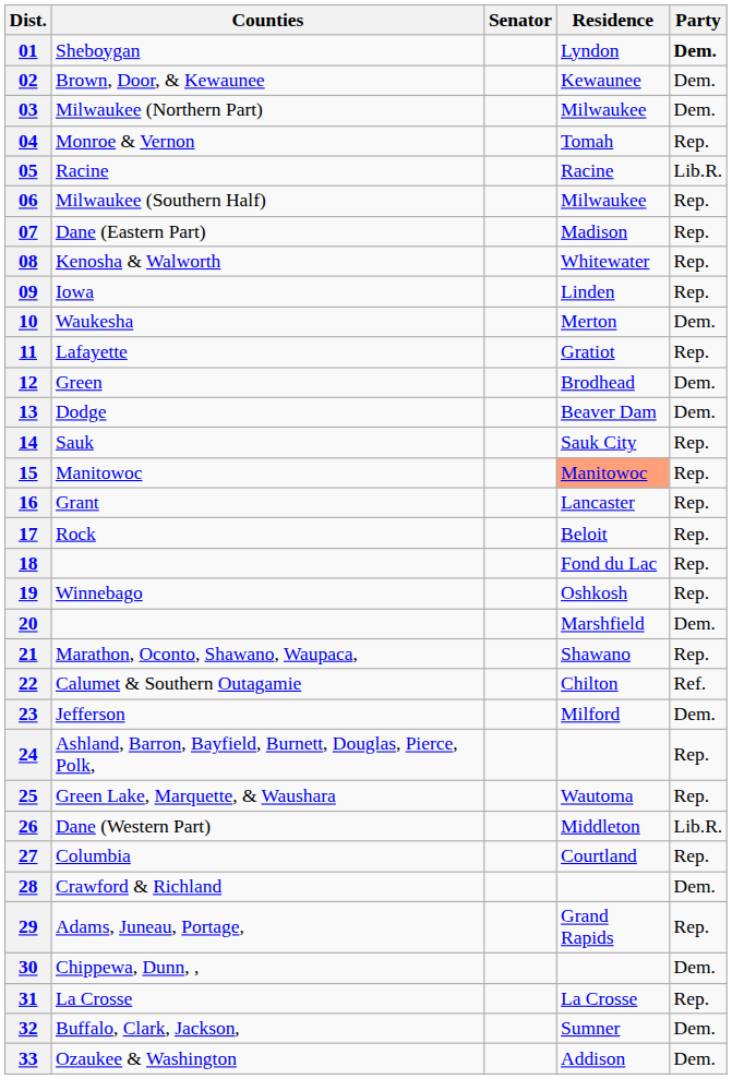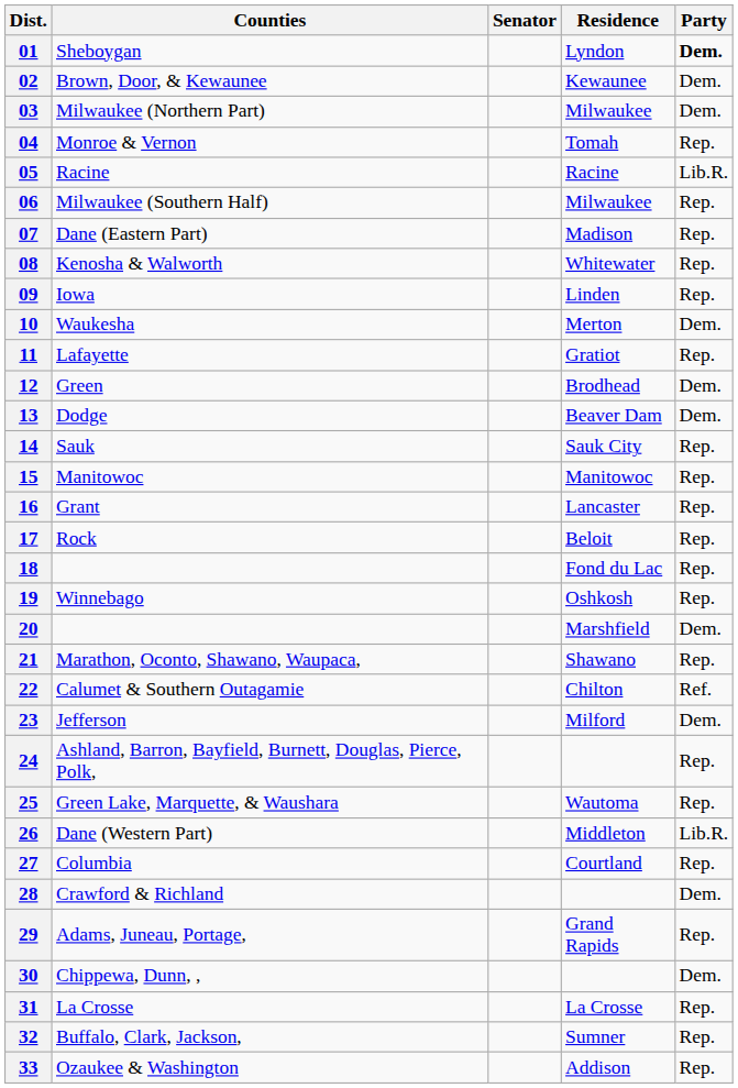15 | Residence: lightsalmon background -> no background
32 | Party: Dem. -> Rep.
33 | Party: Dem. -> Rep.
